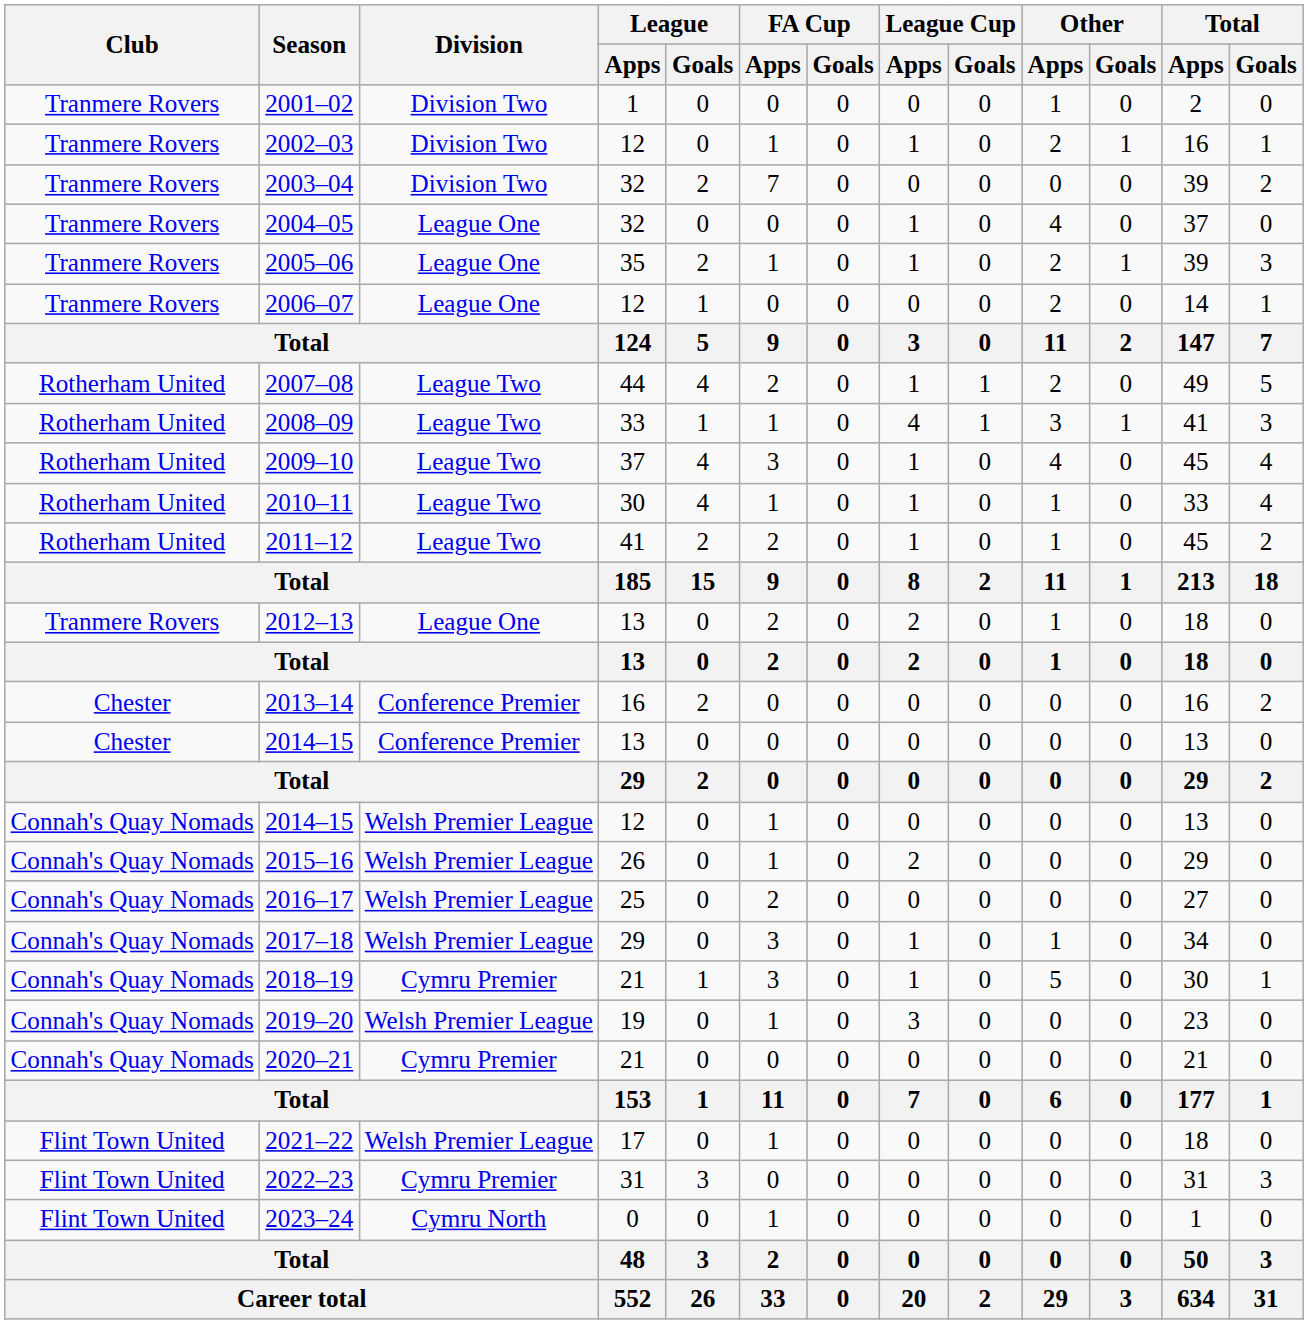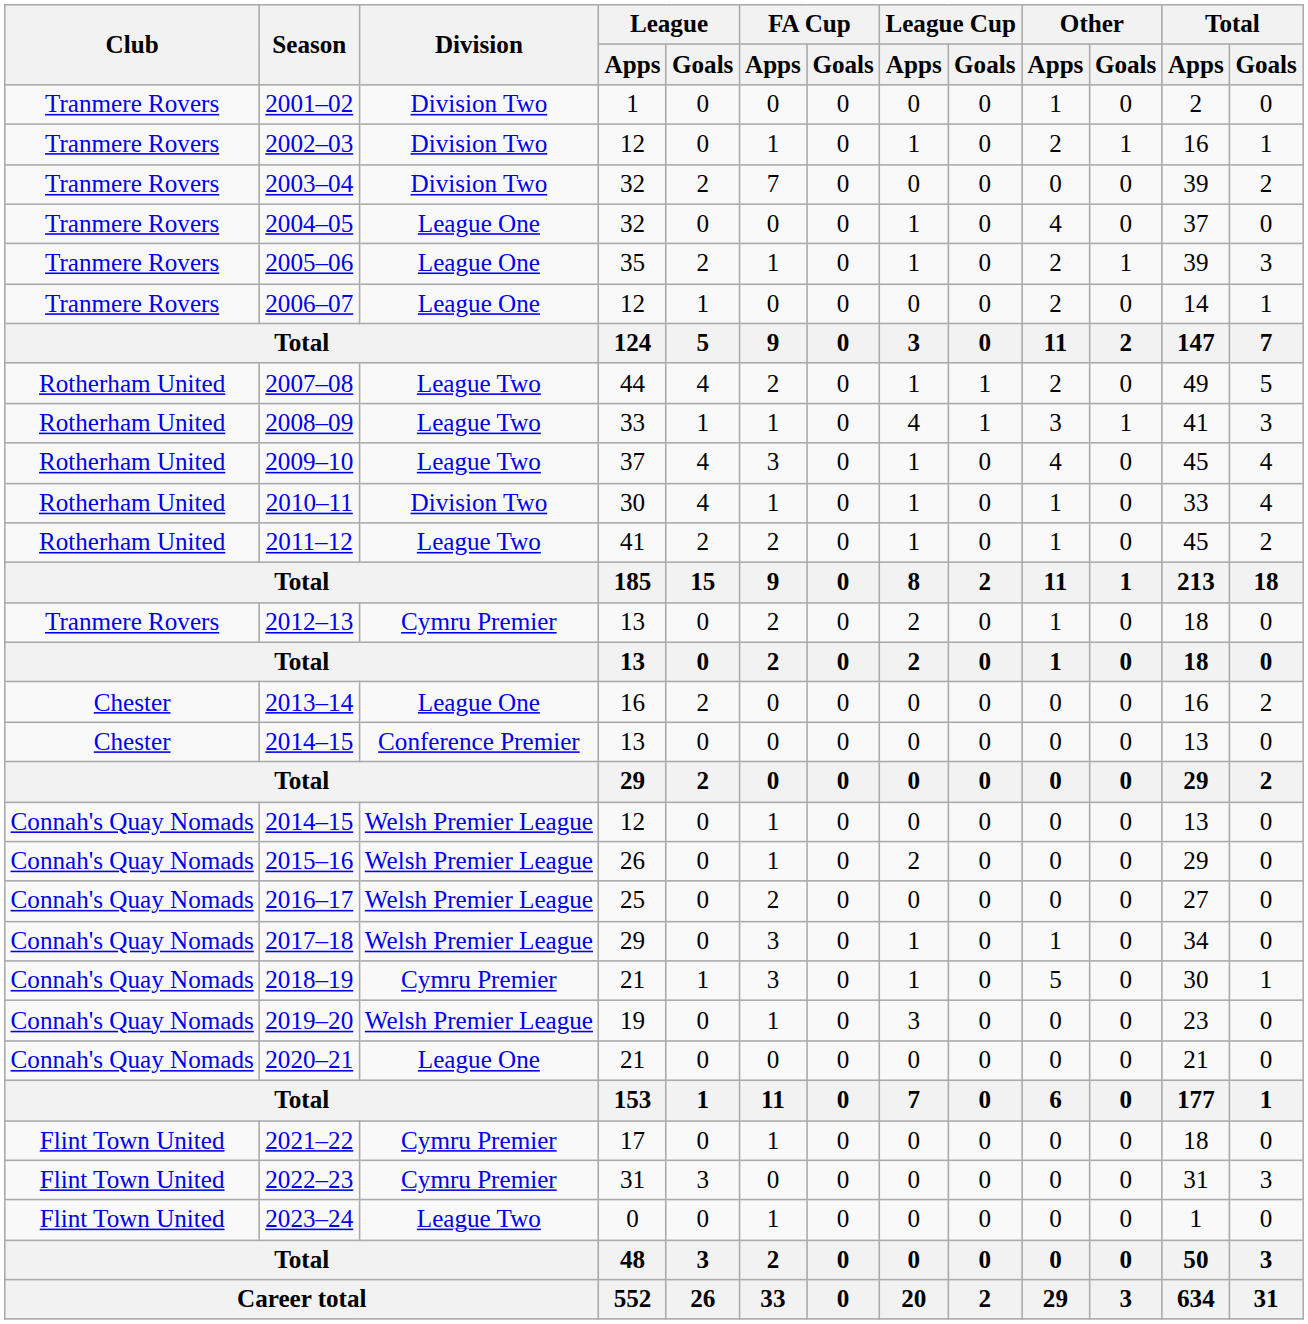2010–11 | Division: League Two -> Division Two
2012–13 | Division: League One -> Cymru Premier
2013–14 | Division: Conference Premier -> League One
2020–21 | Division: Cymru Premier -> League One
2021–22 | Division: Welsh Premier League -> Cymru Premier
2023–24 | Division: Cymru North -> League Two
